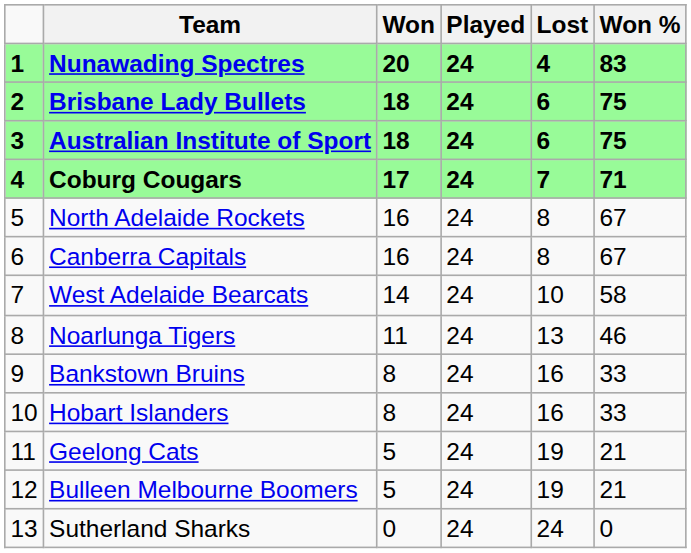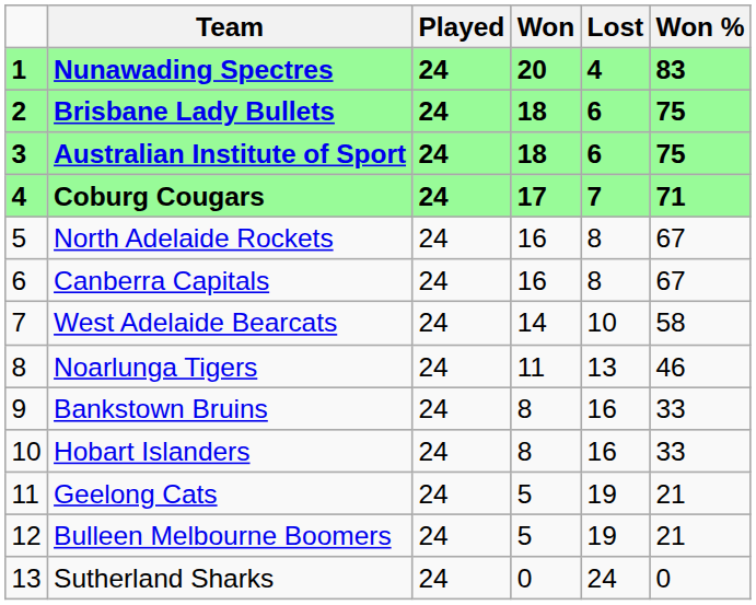columns swapped: Played <-> Won
